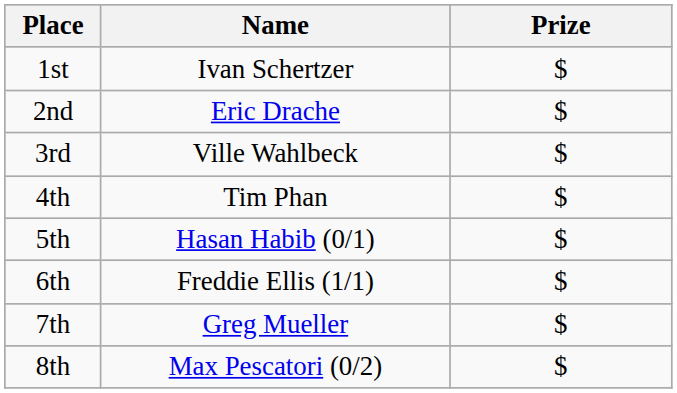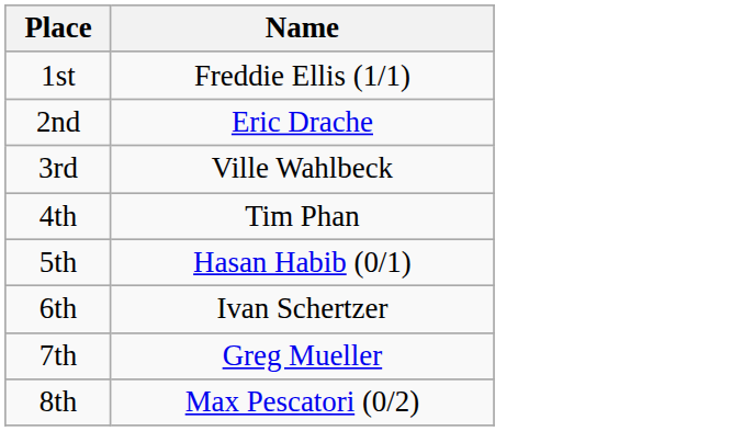- column: Prize | $ | $ | $ | $ | $ | $ | $ | $
1st | Name: Ivan Schertzer -> Freddie Ellis (1/1)
6th | Name: Freddie Ellis (1/1) -> Ivan Schertzer
